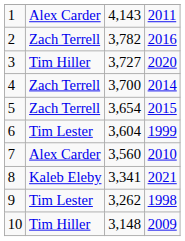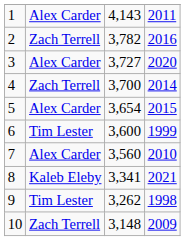3 | column 2: Tim Hiller -> Alex Carder
5 | column 2: Zach Terrell -> Alex Carder
6 | column 3: 3,604 -> 3,600
10 | column 2: Tim Hiller -> Zach Terrell
